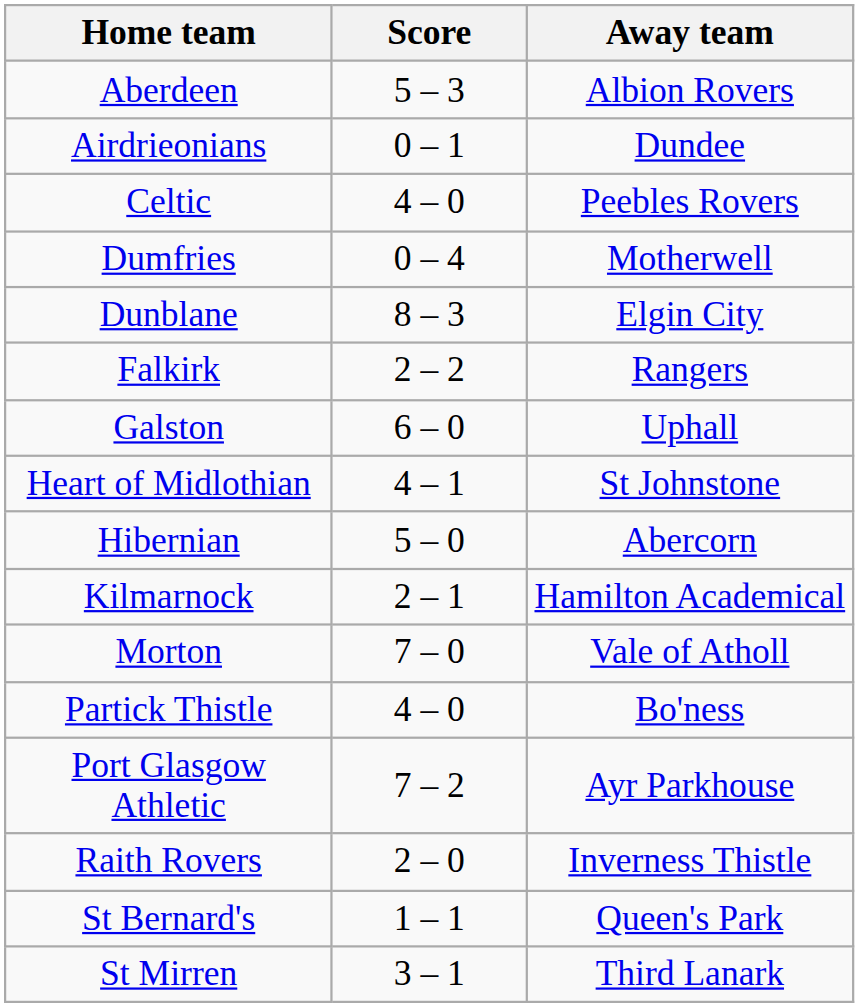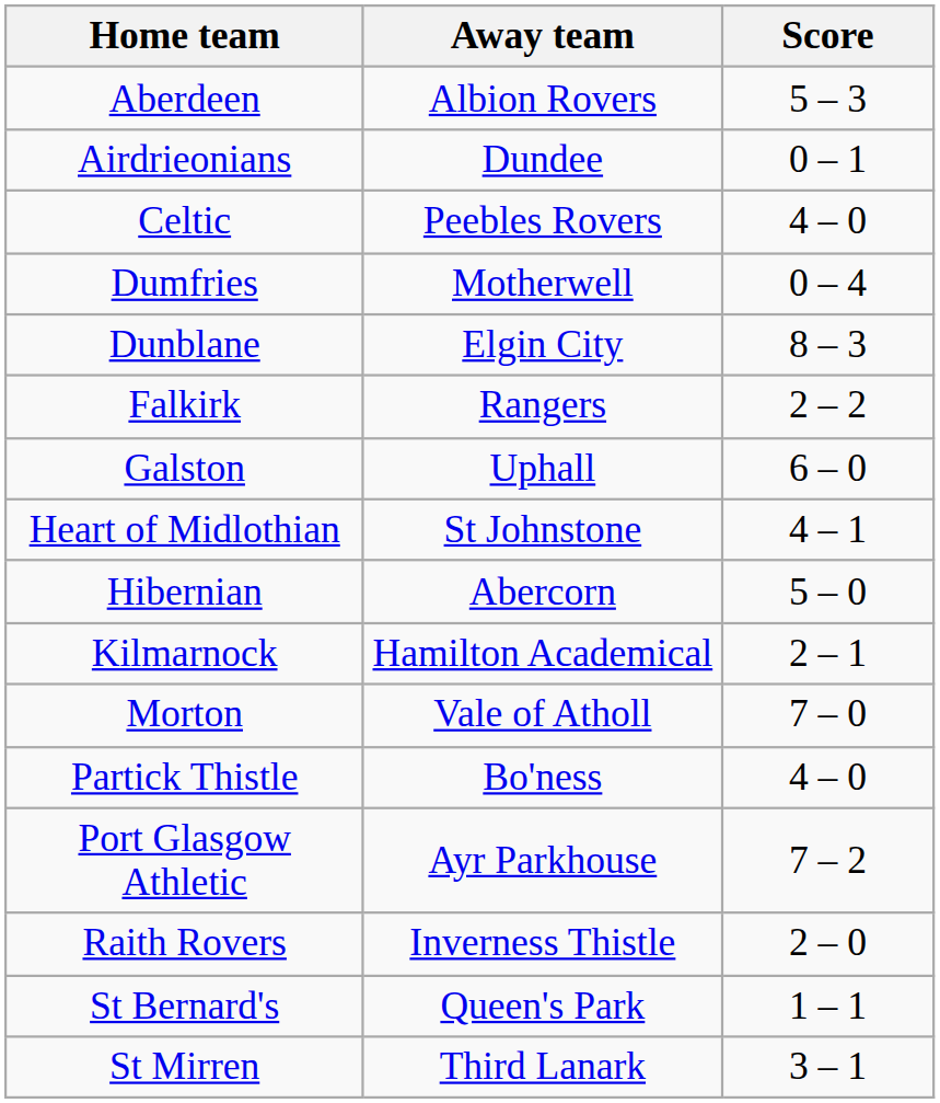columns swapped: Score <-> Away team
